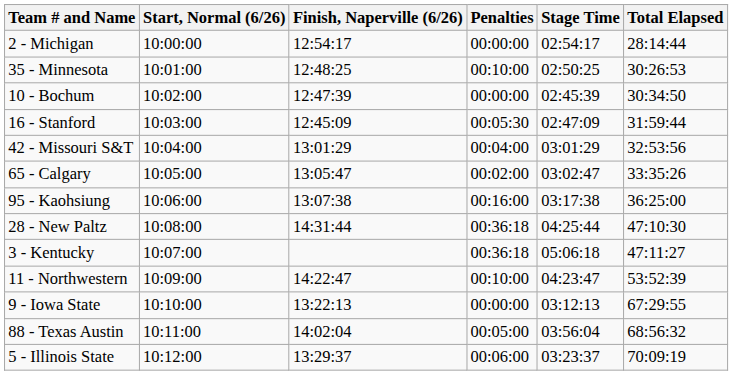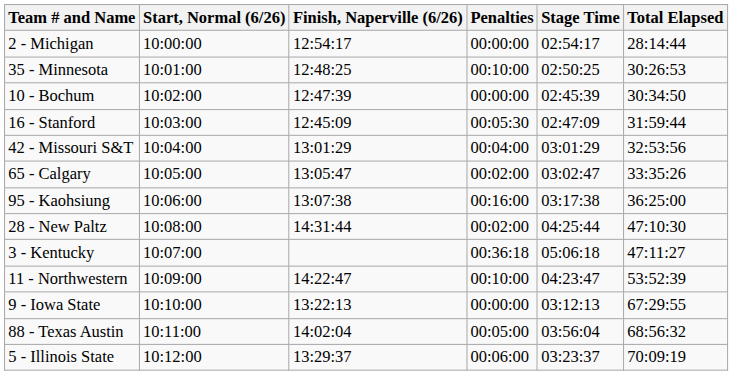28 - New Paltz | Penalties: 00:36:18 -> 00:02:00
